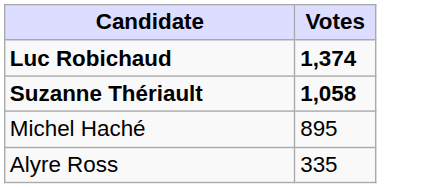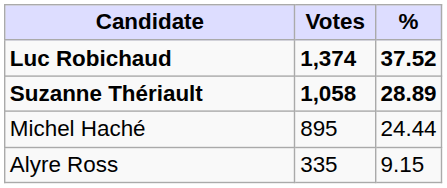+ column: % | 37.52 | 28.89 | 24.44 | 9.15
